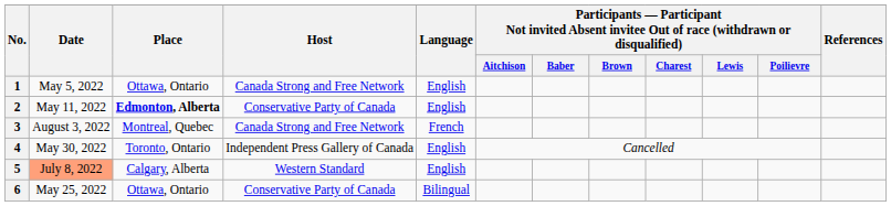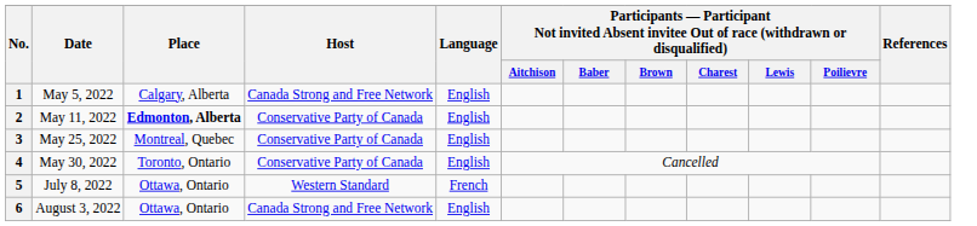1 | Place: Ottawa, Ontario -> Calgary, Alberta
3 | Date: August 3, 2022 -> May 25, 2022
3 | Host: Canada Strong and Free Network -> Conservative Party of Canada
3 | Language: French -> English
4 | Host: Independent Press Gallery of Canada -> Conservative Party of Canada
5 | Date: lightsalmon background -> no background
5 | Place: Calgary, Alberta -> Ottawa, Ontario
5 | Language: English -> French
6 | Date: May 25, 2022 -> August 3, 2022
6 | Host: Conservative Party of Canada -> Canada Strong and Free Network
6 | Language: Bilingual -> English
